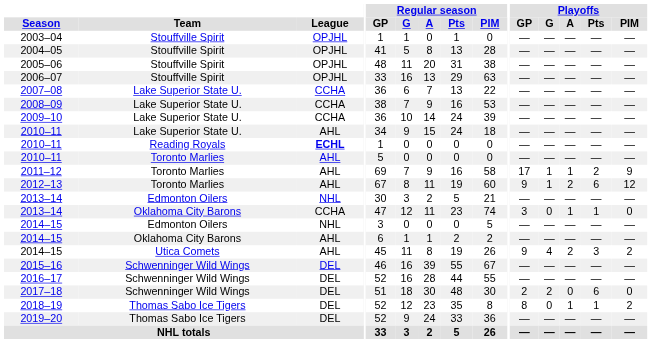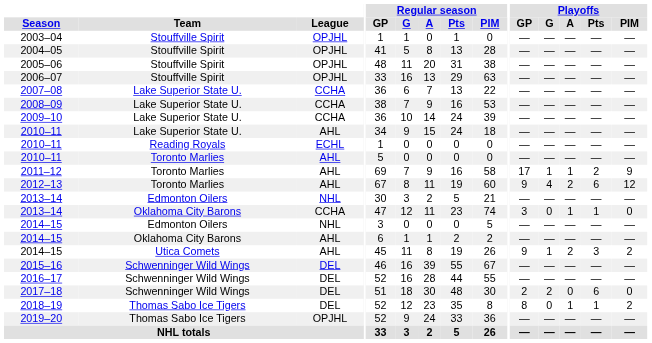2010–11 / Reading Royals | League: bold -> normal
2012–13 | Playoffs / G: 1 -> 4
2014–15 / Utica Comets | Playoffs / G: 4 -> 1
2019–20 | League: DEL -> OPJHL
